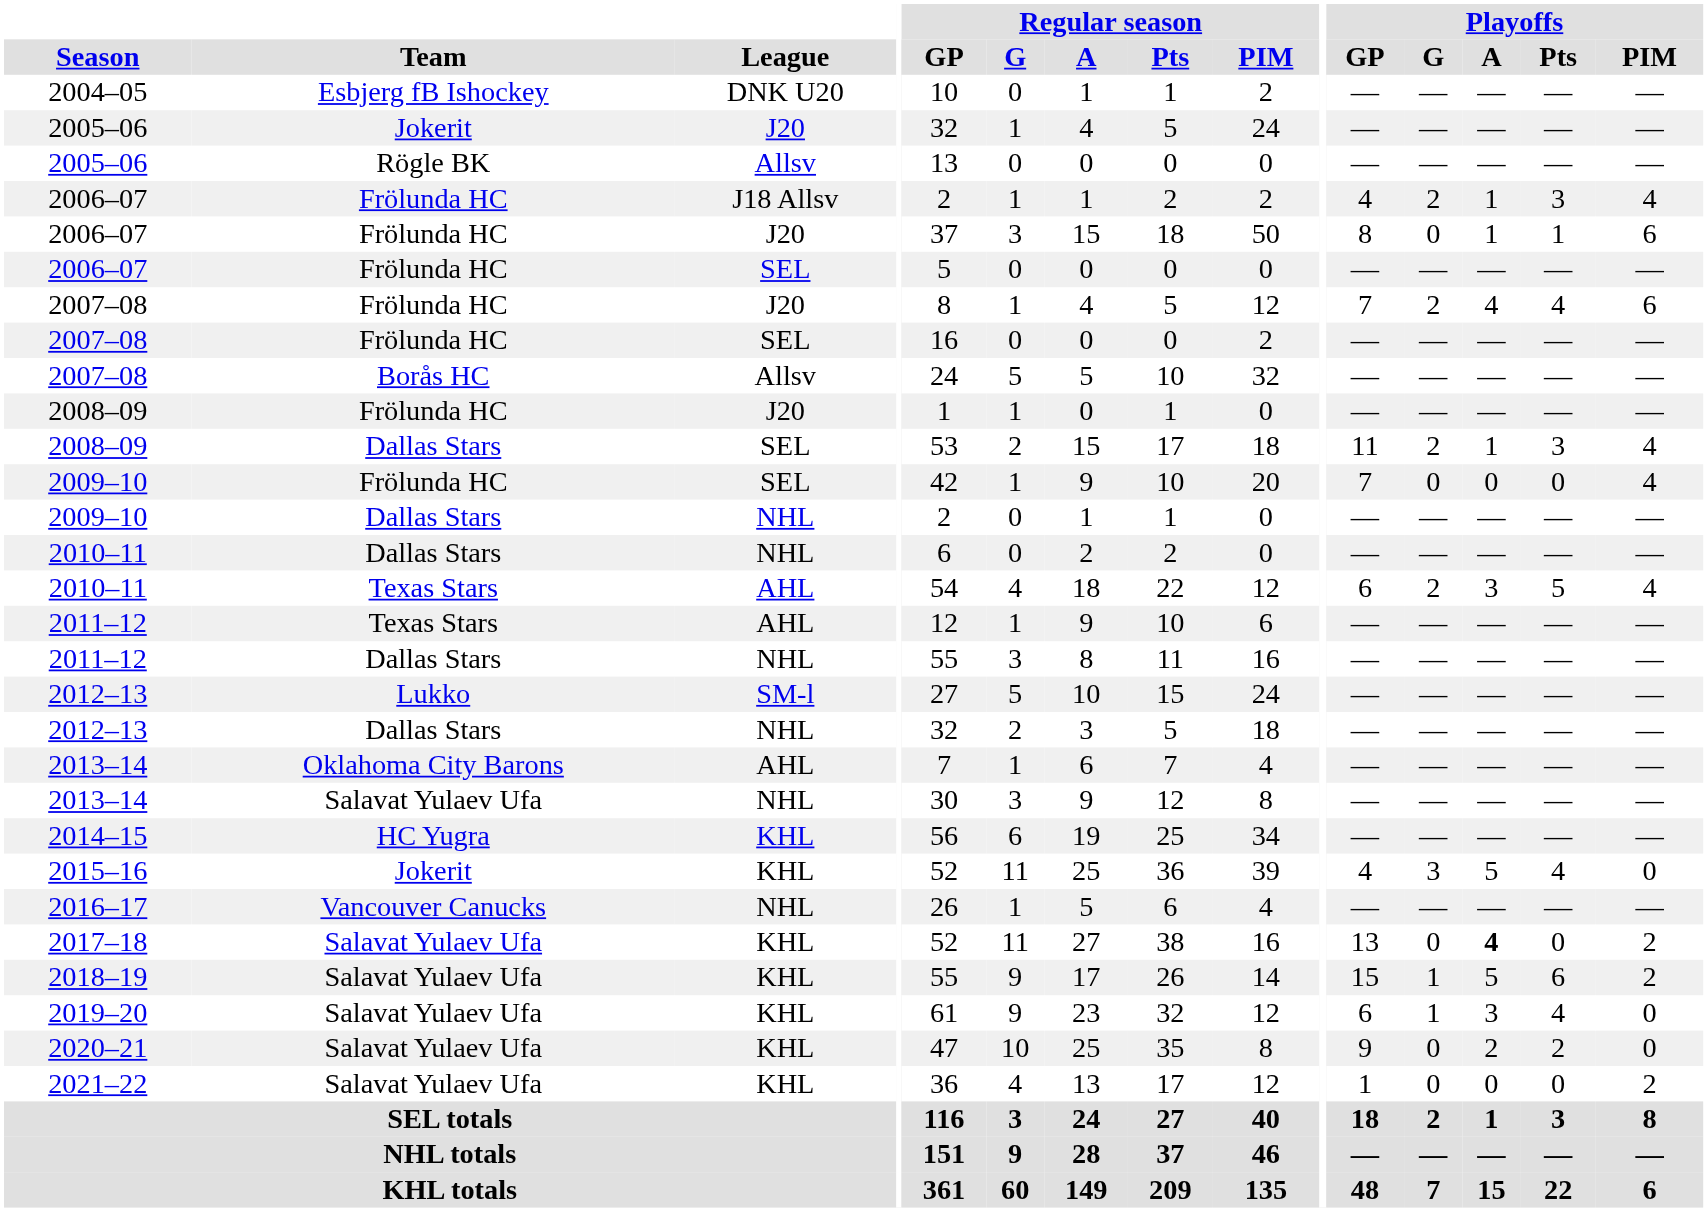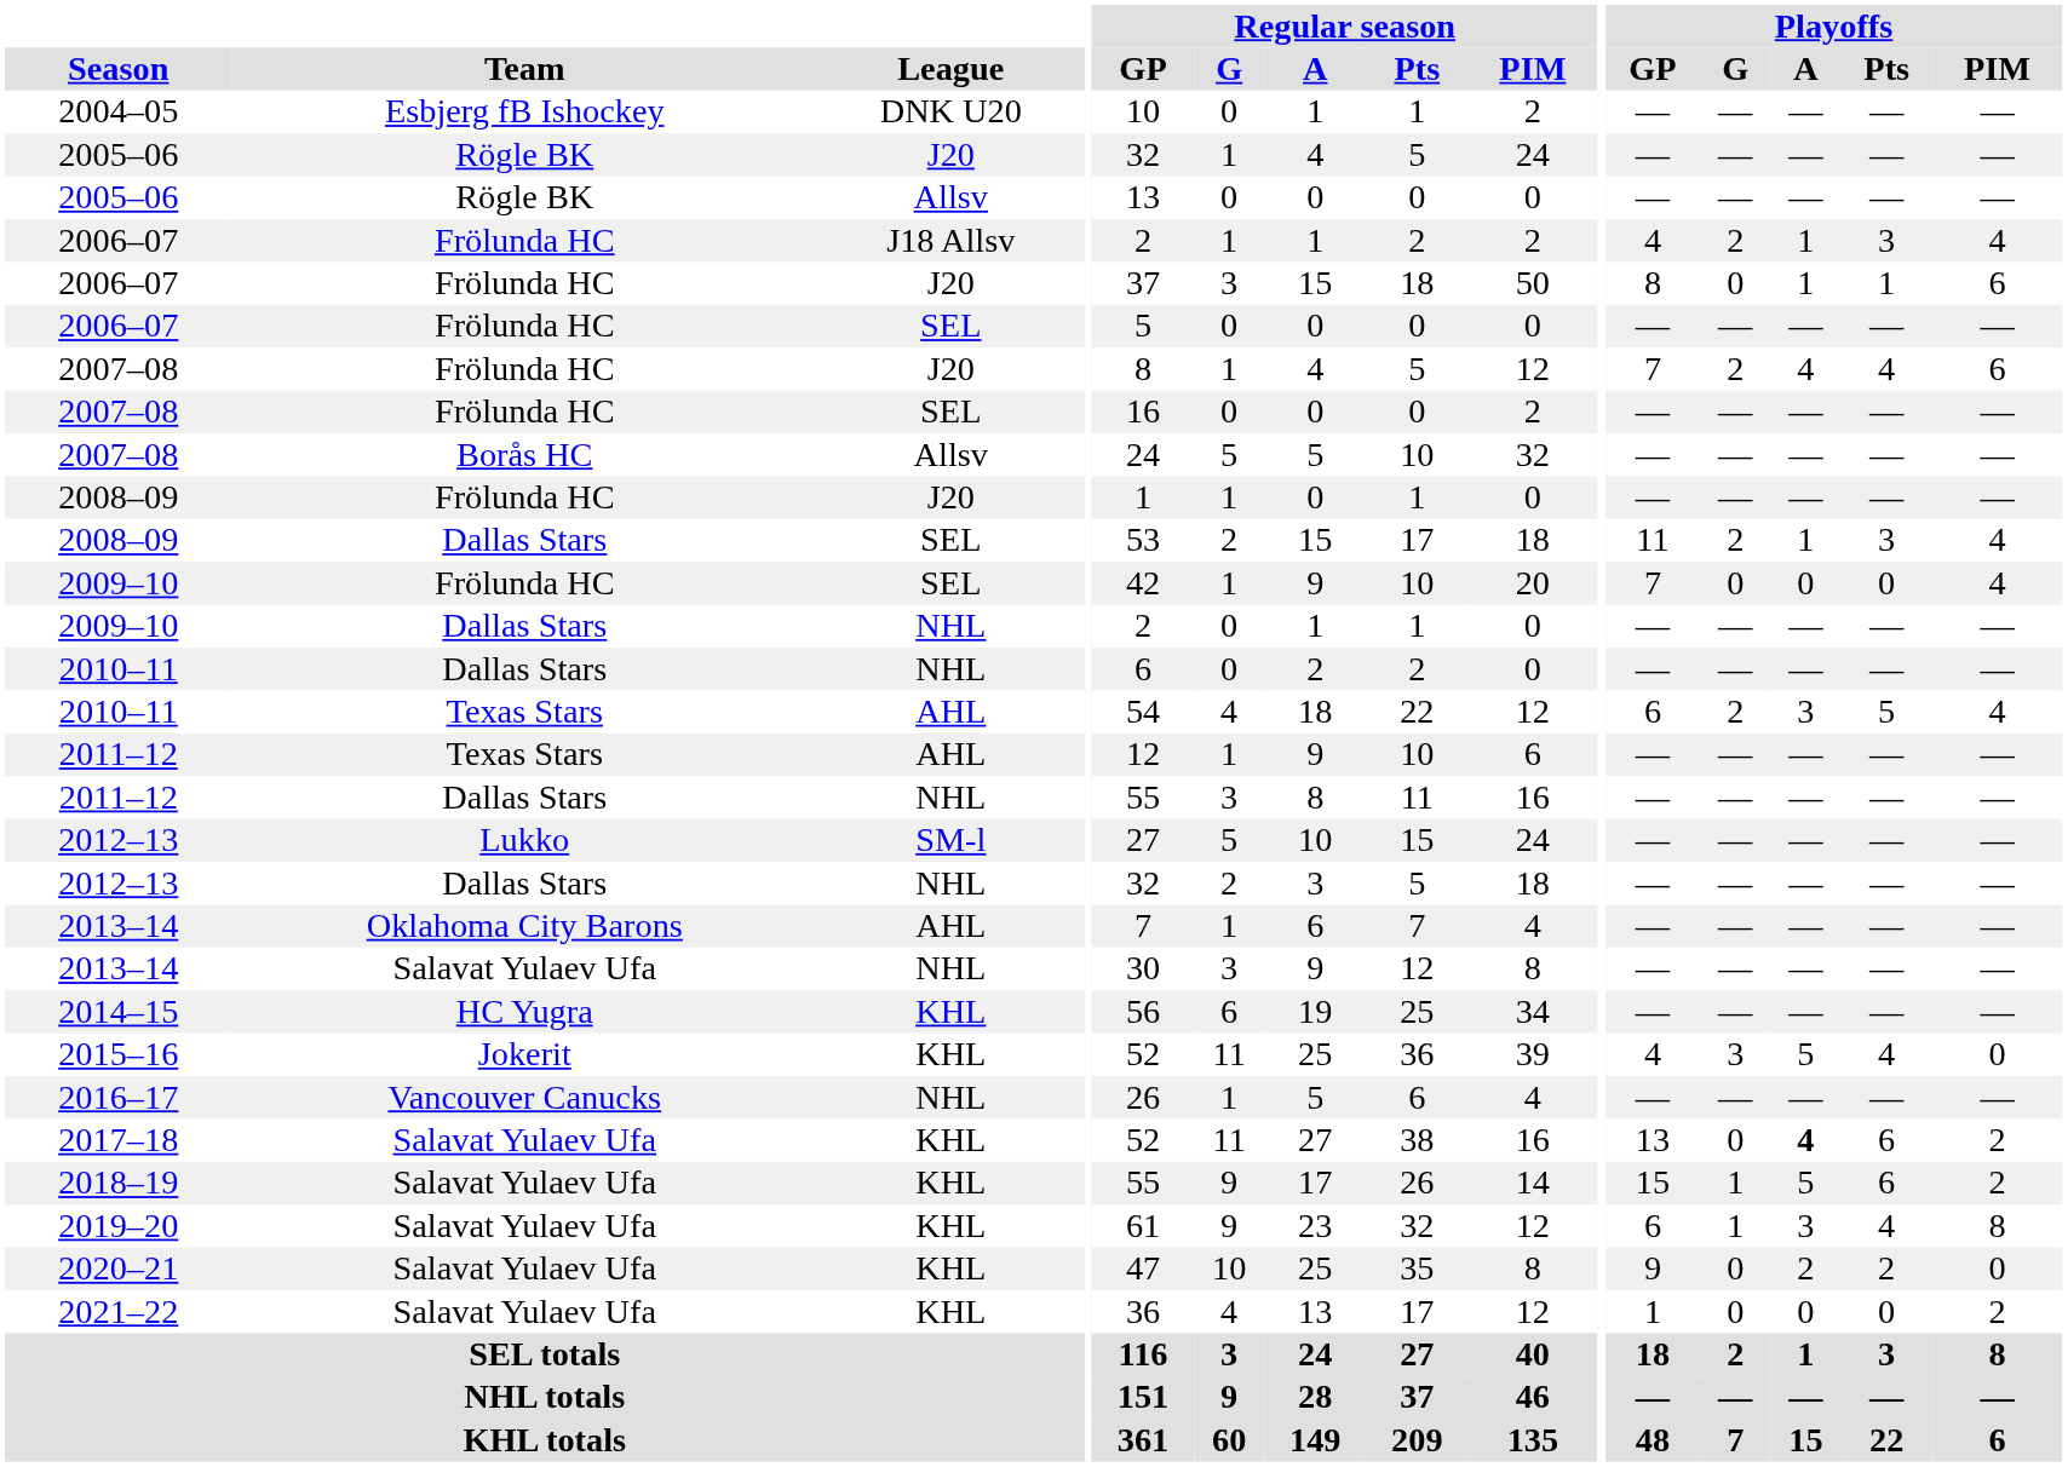2005–06 / J20 | Team: Jokerit -> Rögle BK
2017–18 | Playoffs / Pts: 0 -> 6
2019–20 | Playoffs / PIM: 0 -> 8
